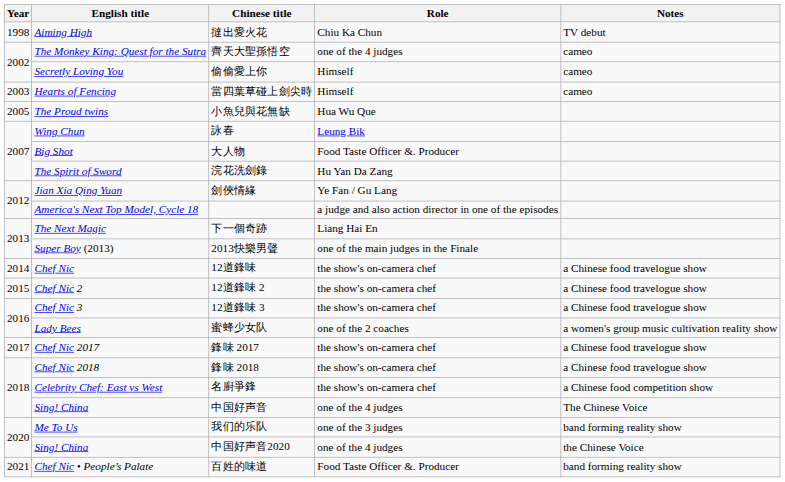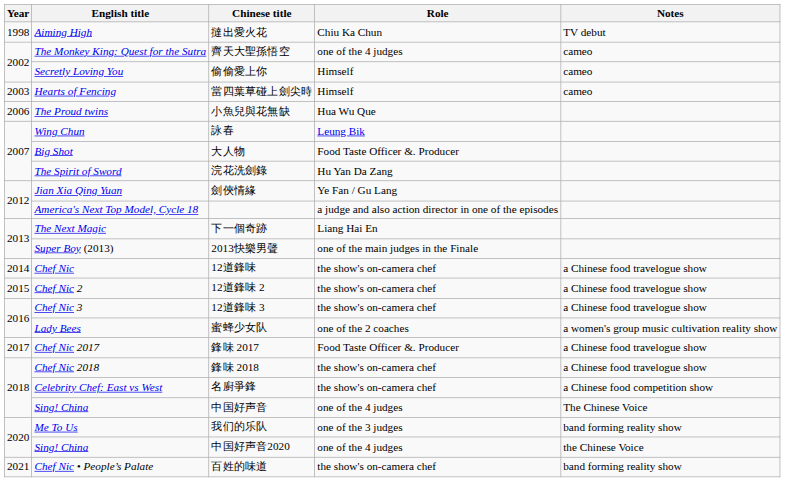小魚兒與花無缺 | Year: 2005 -> 2006
鋒味 2017 | Role: the show's on-camera chef -> Food Taste Officer &. Producer
百姓的味道 | Role: Food Taste Officer &. Producer -> the show's on-camera chef
